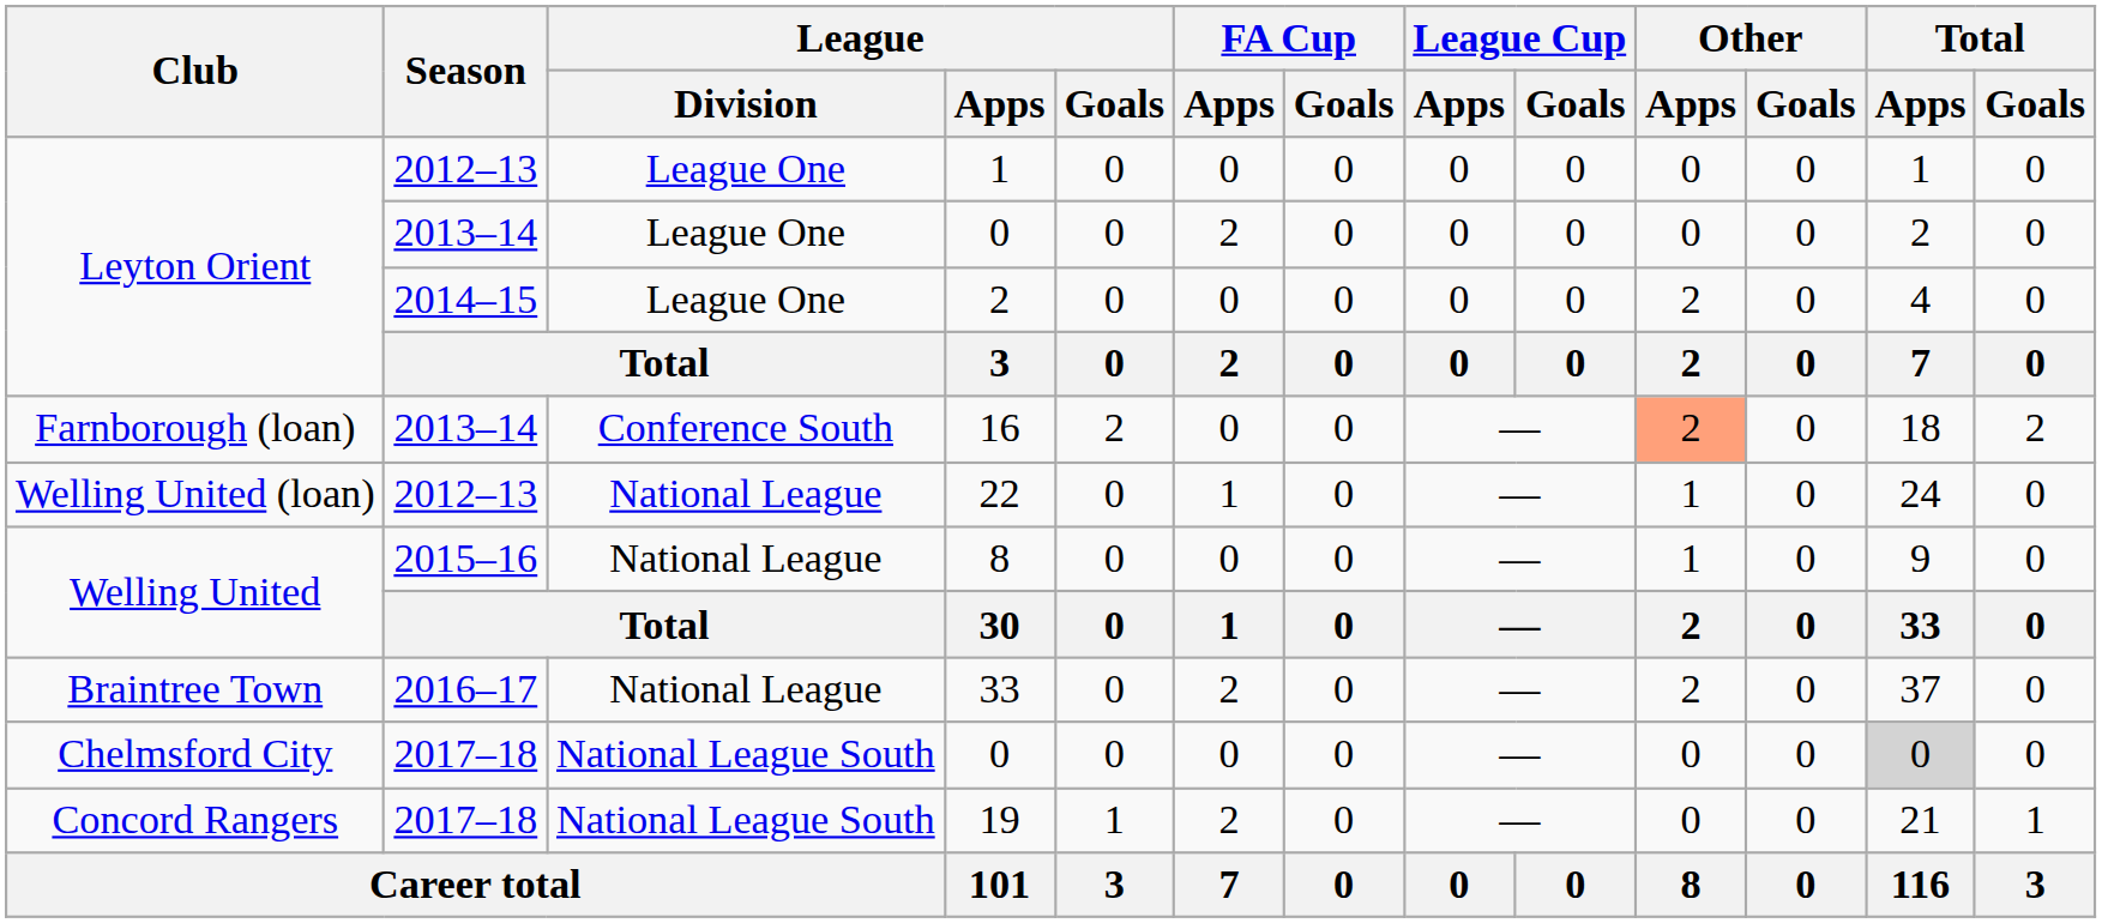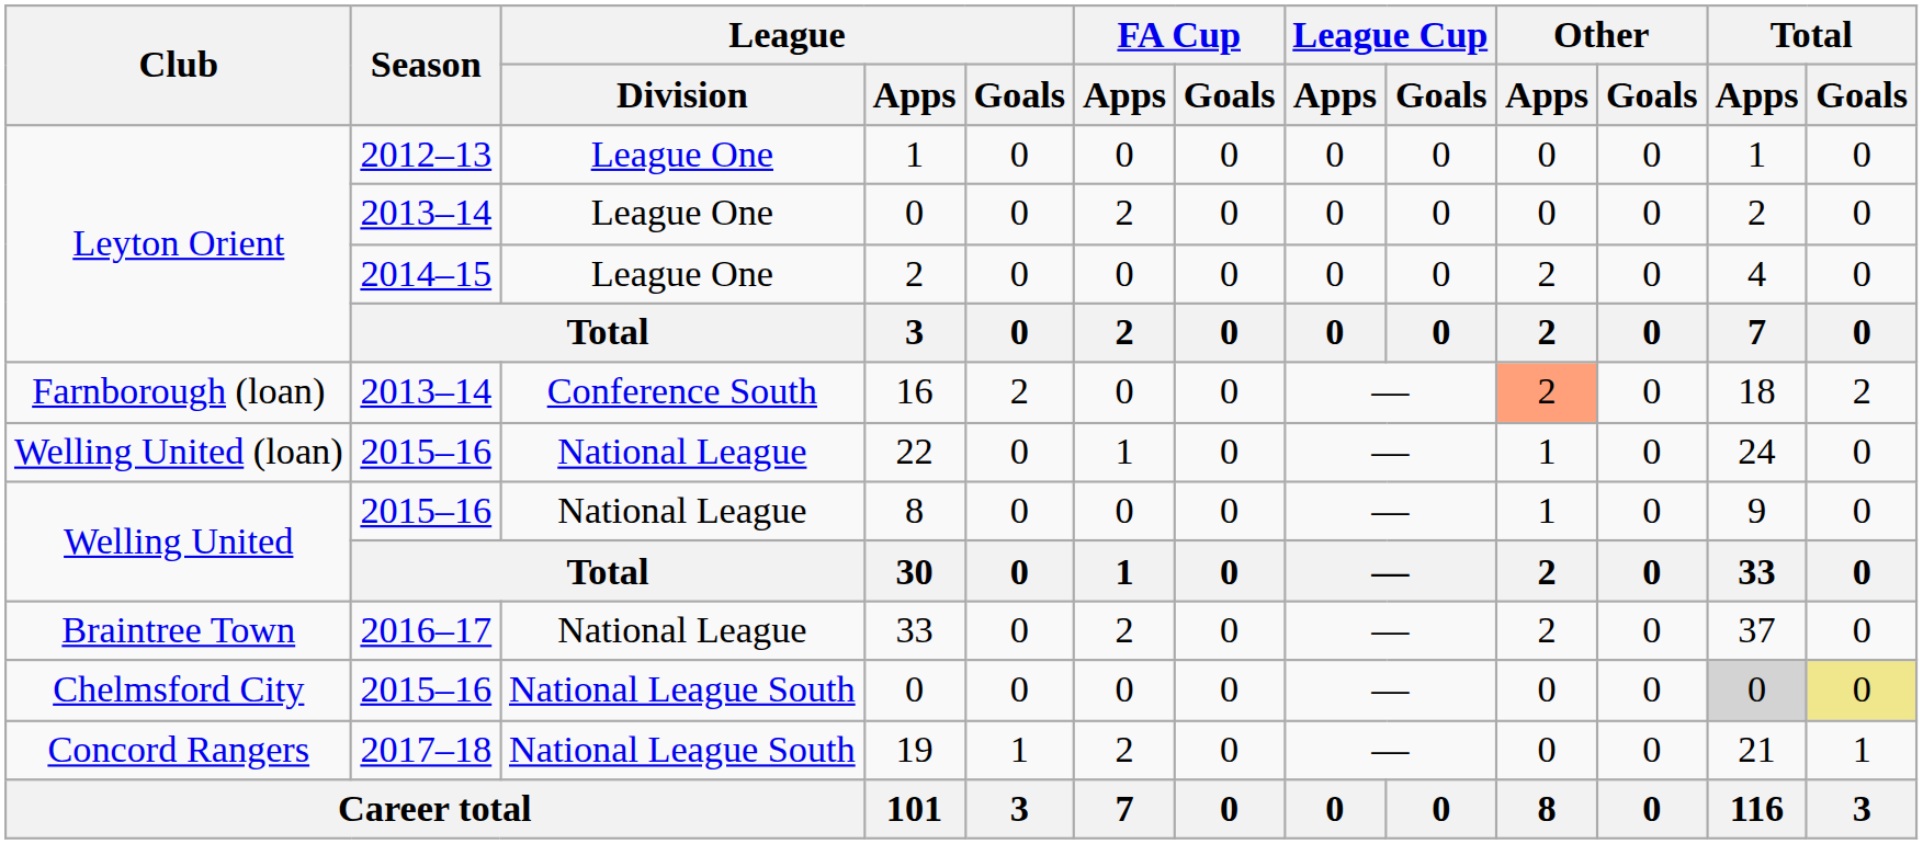22 | Season: 2012–13 -> 2015–16
Chelmsford City / 0 | Season: 2017–18 -> 2015–16
Chelmsford City / 0 | Total / Goals: no background -> khaki background
